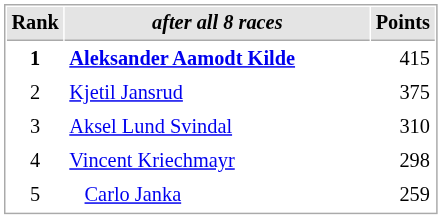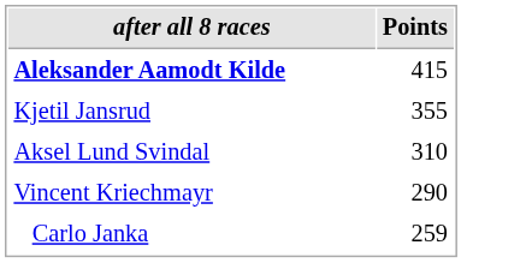- column: Rank | 1 | 2 | 3 | 4 | 5
Kjetil Jansrud | Points: 375 -> 355
Vincent Kriechmayr | Points: 298 -> 290
